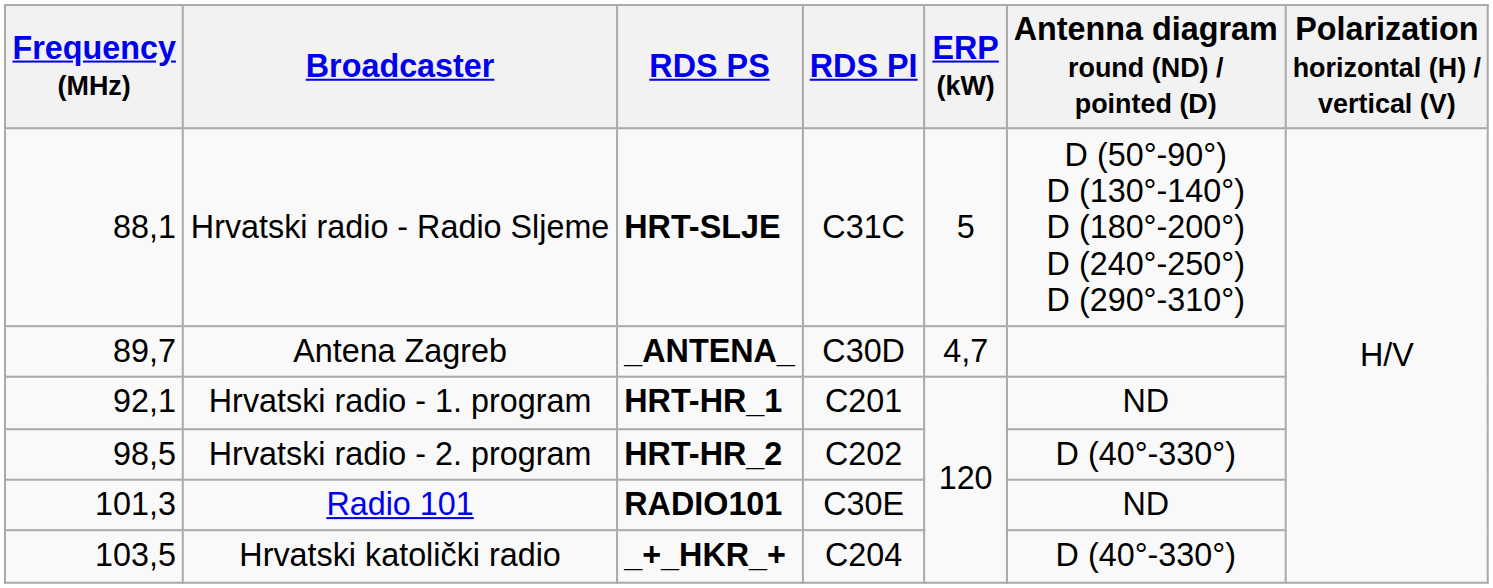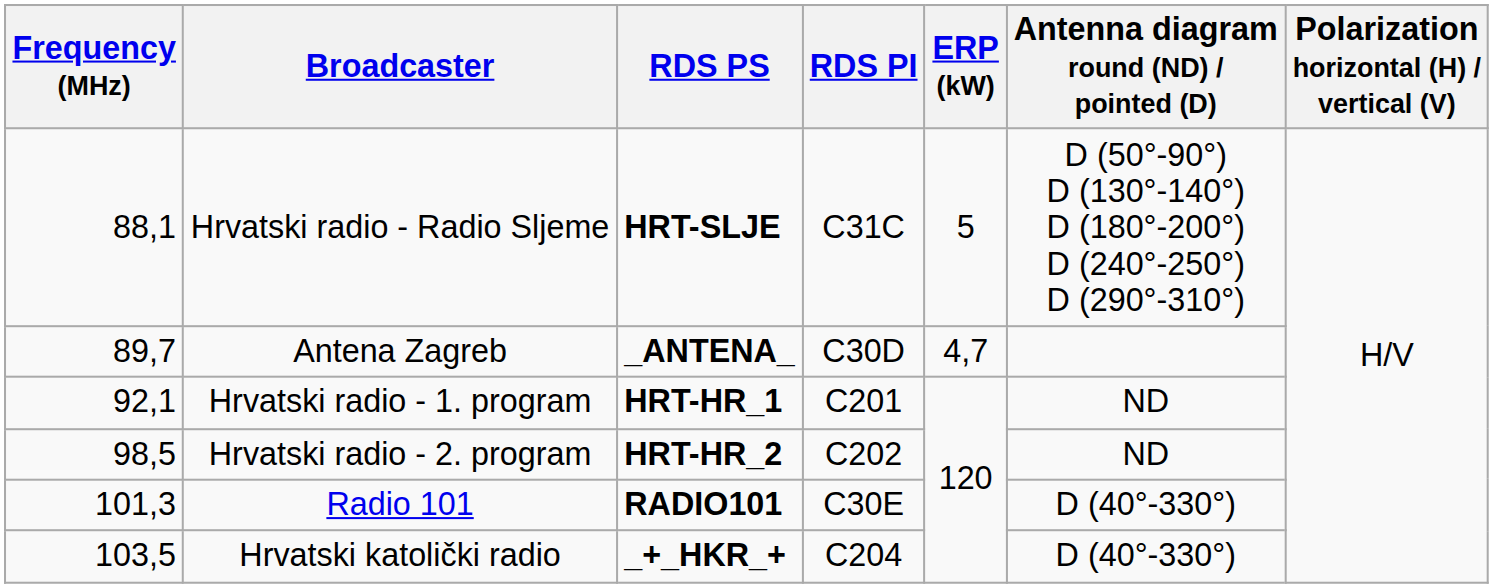Hrvatski radio - 2. program | Antenna diagram round (ND) / pointed (D): D (40°-330°) -> ND
Radio 101 | Antenna diagram round (ND) / pointed (D): ND -> D (40°-330°)
